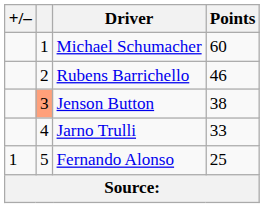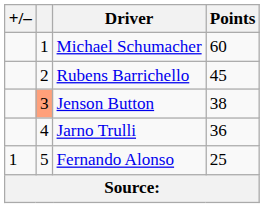Rubens Barrichello | Points: 46 -> 45
Jarno Trulli | Points: 33 -> 36
